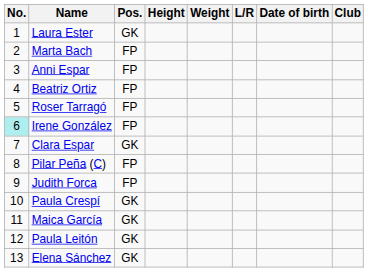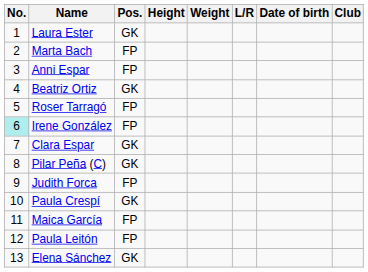Beatriz Ortiz | Pos.: FP -> GK
Pilar Peña (C) | Pos.: FP -> GK
Maica García | Pos.: GK -> FP
Paula Leitón | Pos.: GK -> FP
